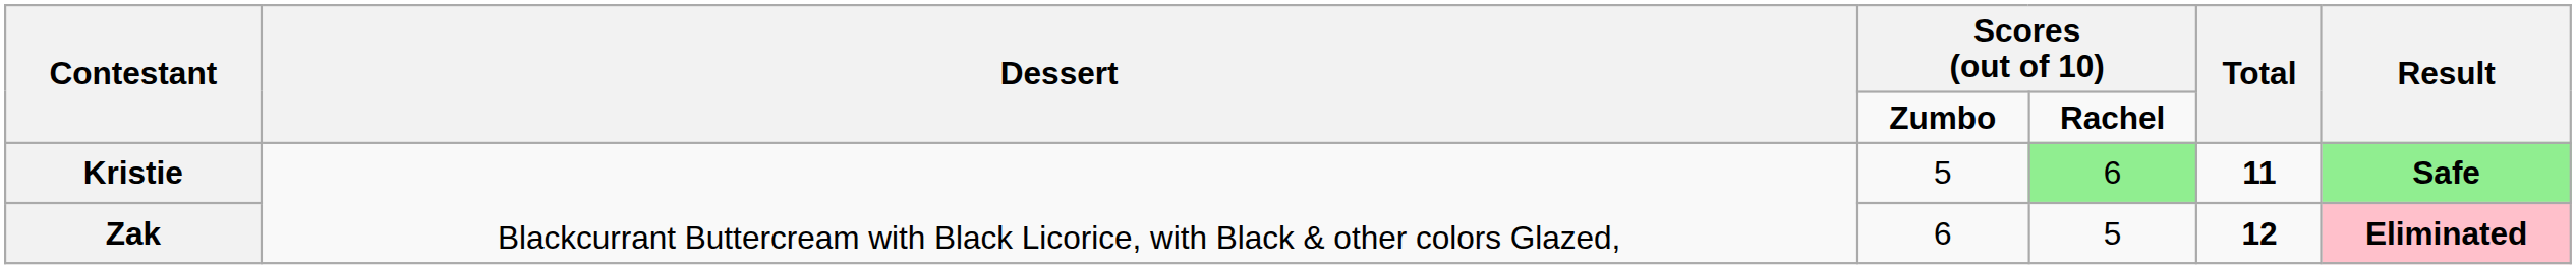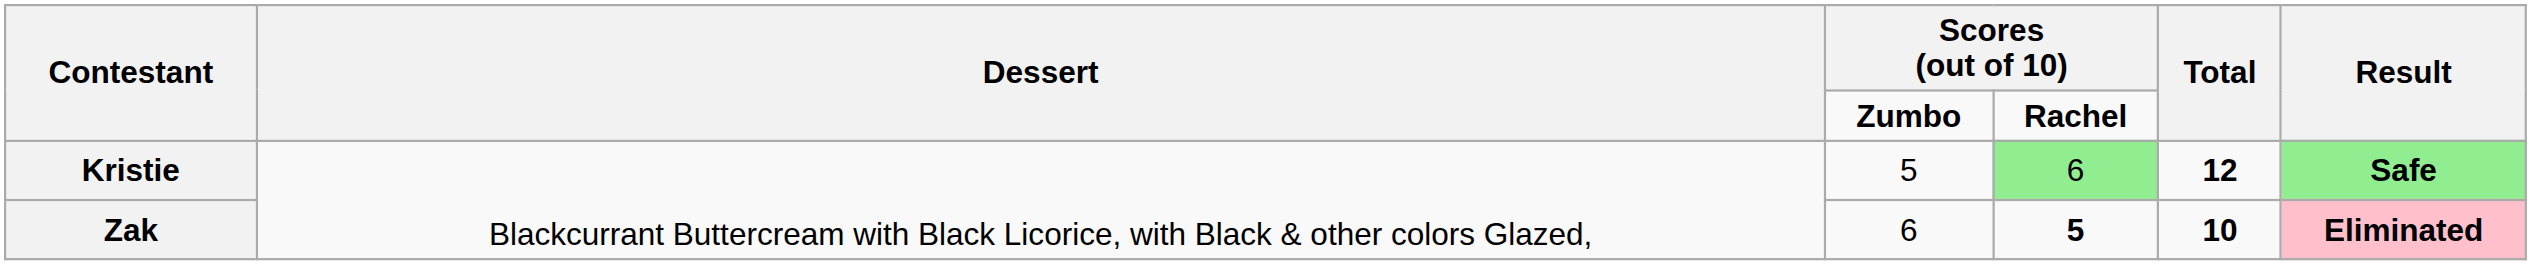Kristie | Total: 11 -> 12
Zak | column 4: normal -> bold
Zak | Total: 12 -> 10
